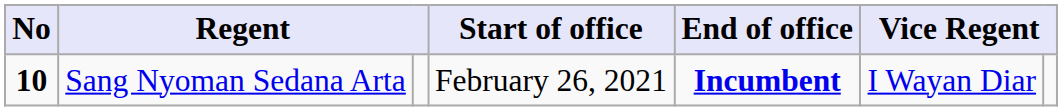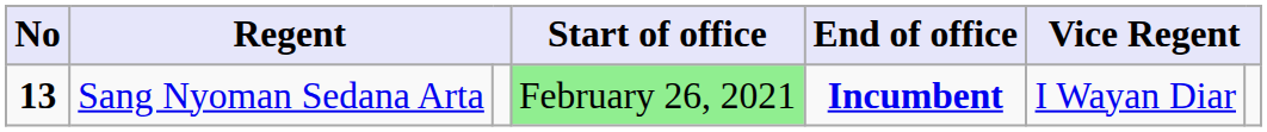Sang Nyoman Sedana Arta | No: 10 -> 13
Sang Nyoman Sedana Arta | Start of office: no background -> lightgreen background
